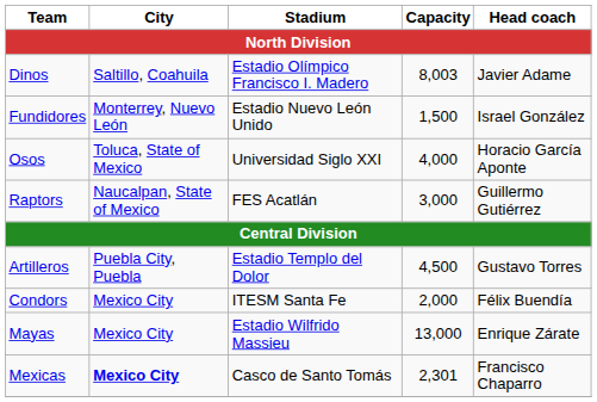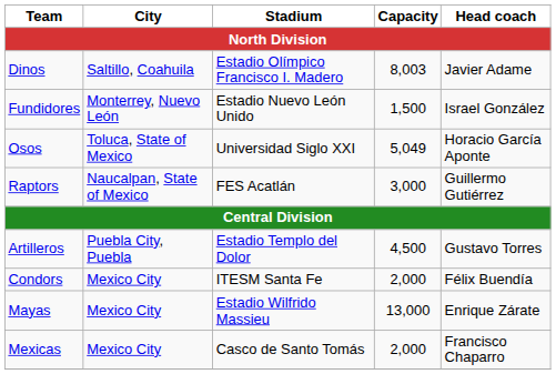Osos | Capacity: 4,000 -> 5,049
Mexicas | City: bold -> normal
Mexicas | Capacity: 2,301 -> 2,000
